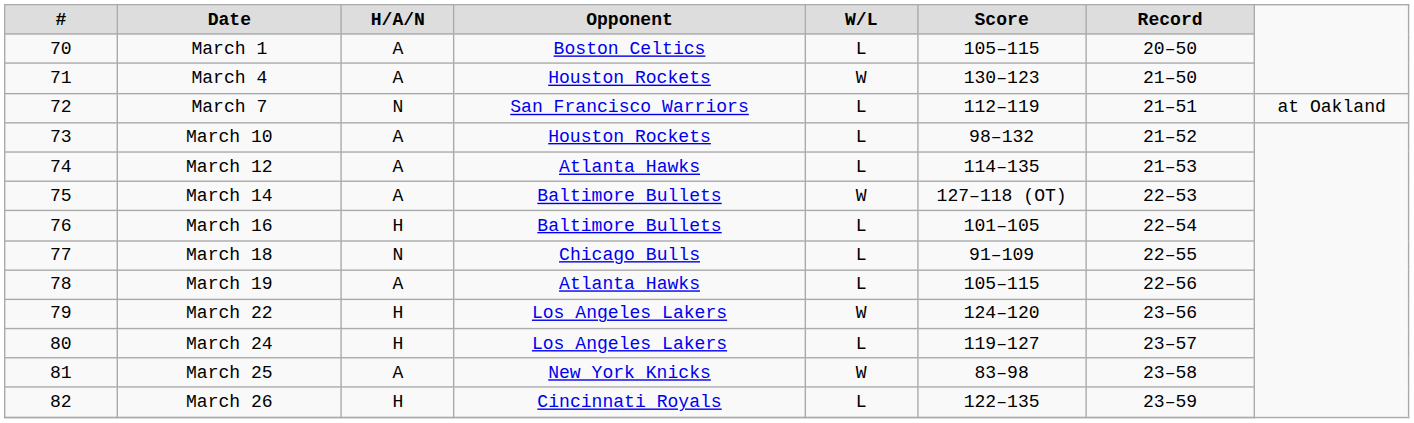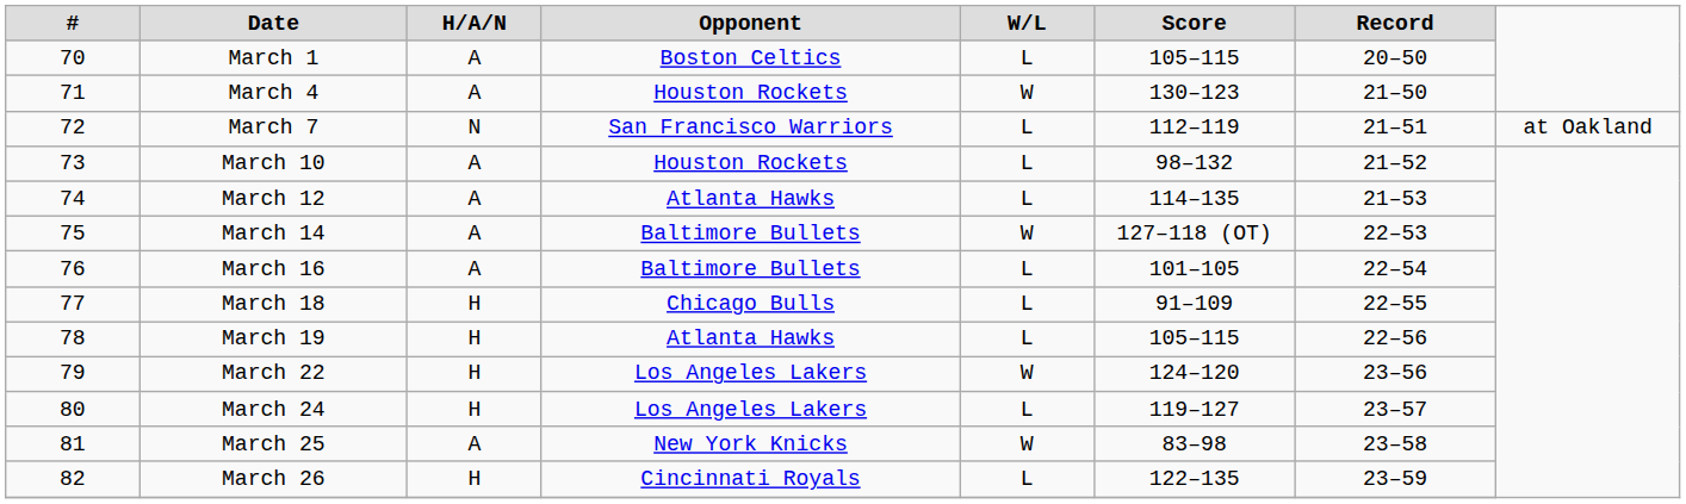March 16 | H/A/N: H -> A
March 18 | H/A/N: N -> H
March 19 | H/A/N: A -> H
